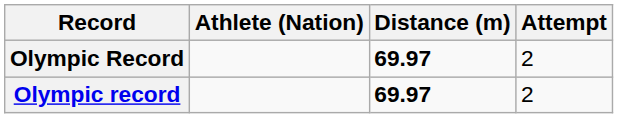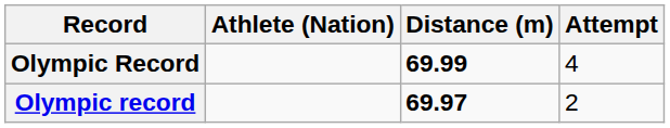Olympic Record | Distance (m): 69.97 -> 69.99
Olympic Record | Attempt: 2 -> 4
